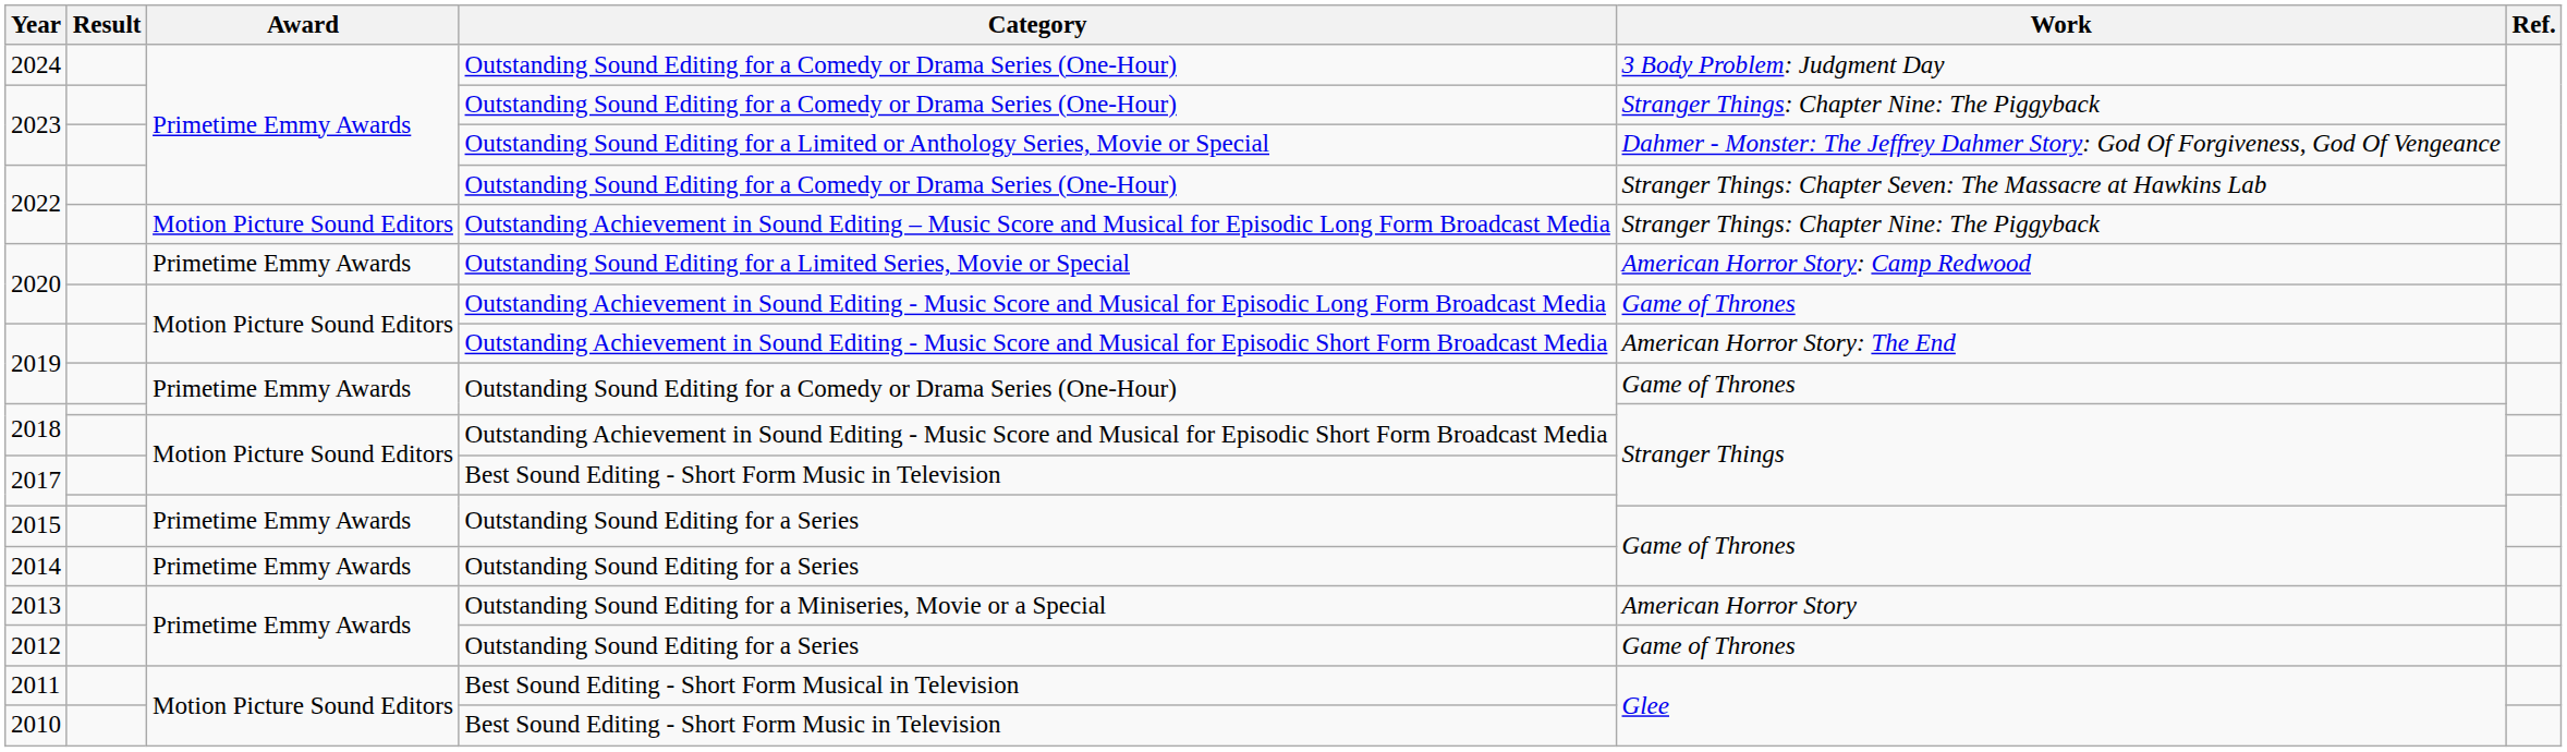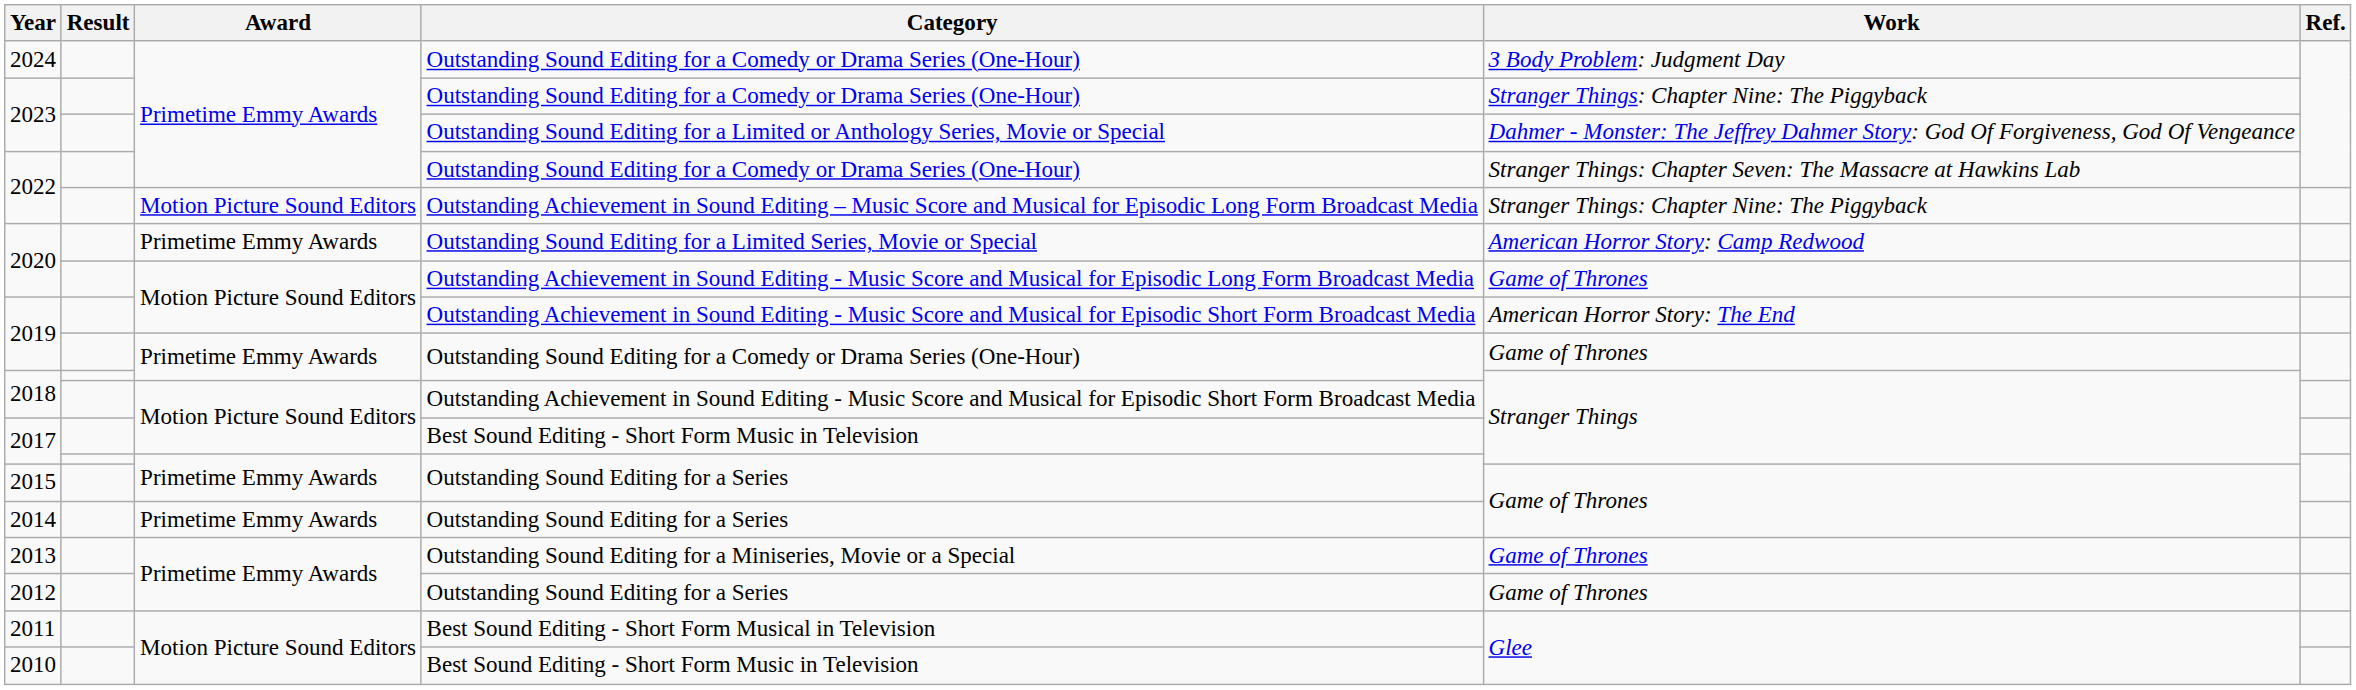2013 | Work: American Horror Story -> Game of Thrones
